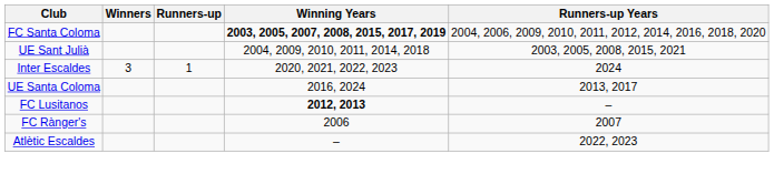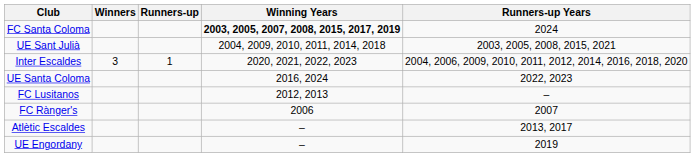FC Santa Coloma | Runners-up Years: 2004, 2006, 2009, 2010, 2011, 2012, 2014, 2016, 2018, 2020 -> 2024
Inter Escaldes | Runners-up Years: 2024 -> 2004, 2006, 2009, 2010, 2011, 2012, 2014, 2016, 2018, 2020
UE Santa Coloma | Runners-up Years: 2013, 2017 -> 2022, 2023
FC Lusitanos | Winning Years: bold -> normal
Atlètic Escaldes | Runners-up Years: 2022, 2023 -> 2013, 2017
+ row: UE Engordany | – | 2019
